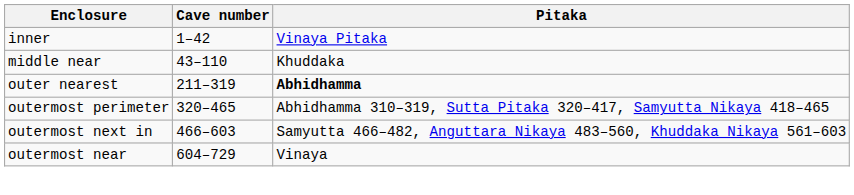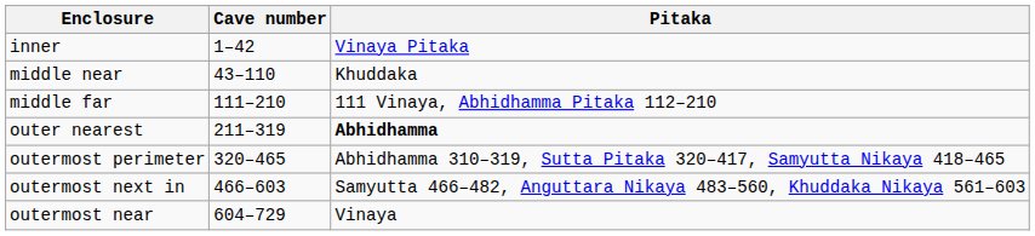+ row: middle far | 111–210 | 111 Vinaya, Abhidhamma Pitaka 112–210
